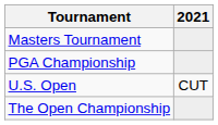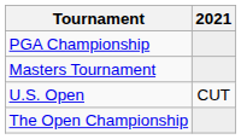rows swapped: Masters Tournament <-> PGA Championship
